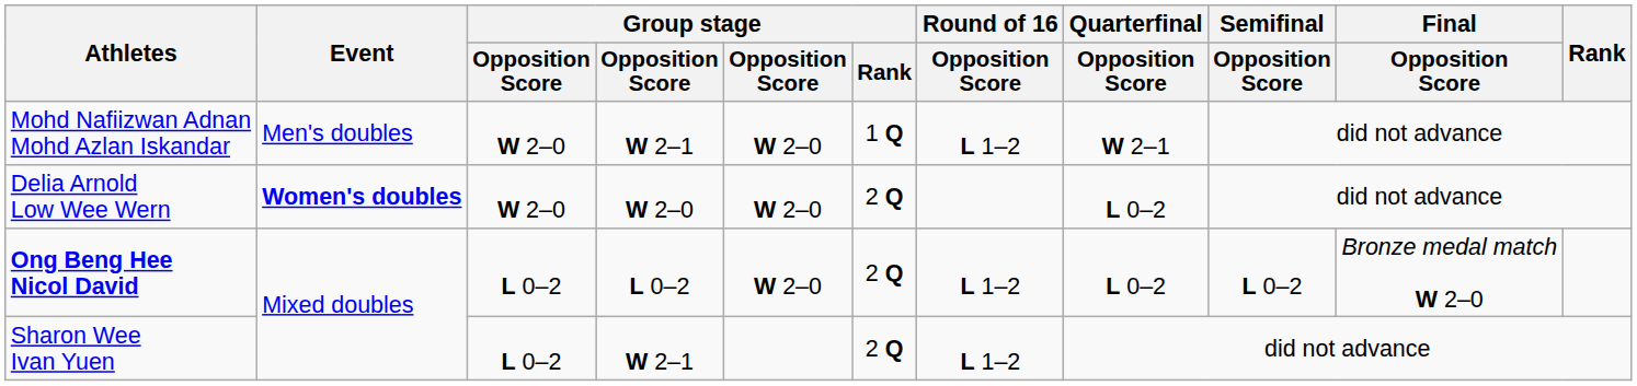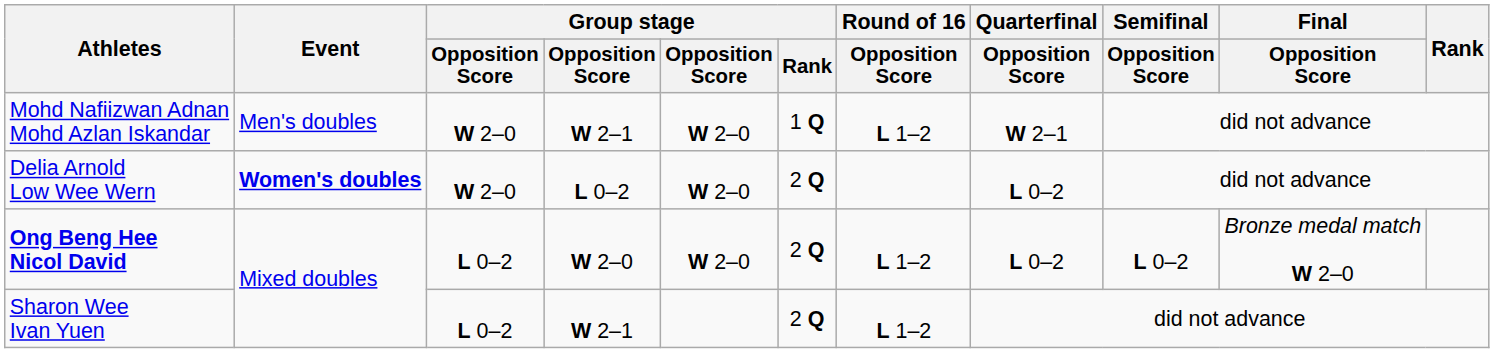Delia Arnold Low Wee Wern | column 4: W 2–0 -> L 0–2
Ong Beng Hee Nicol David | column 4: L 0–2 -> W 2–0
